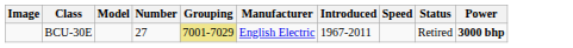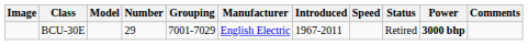+ column: Comments
BCU-30E | Number: 27 -> 29
BCU-30E | Grouping: khaki background -> no background
